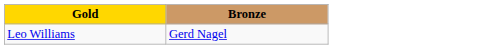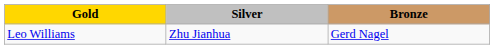+ column: Silver | Zhu Jianhua
